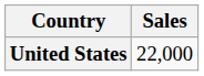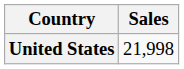United States | Sales: 22,000 -> 21,998
